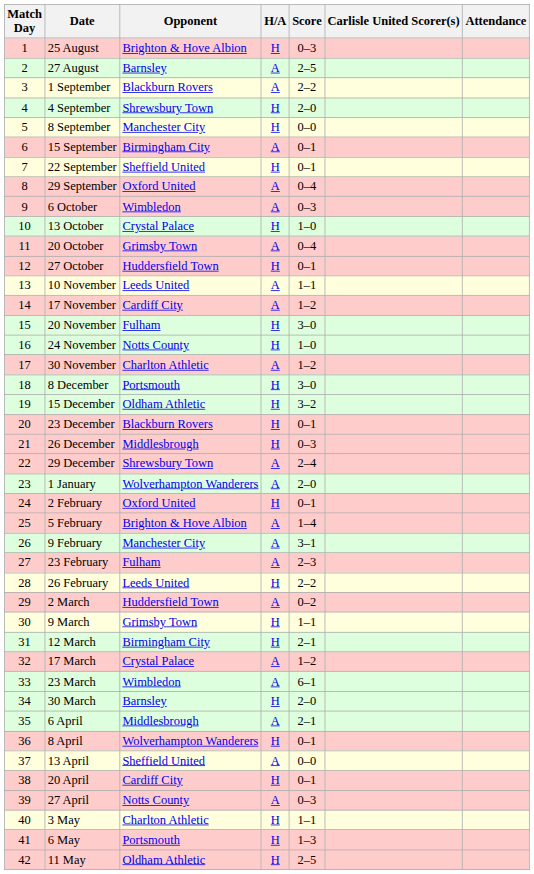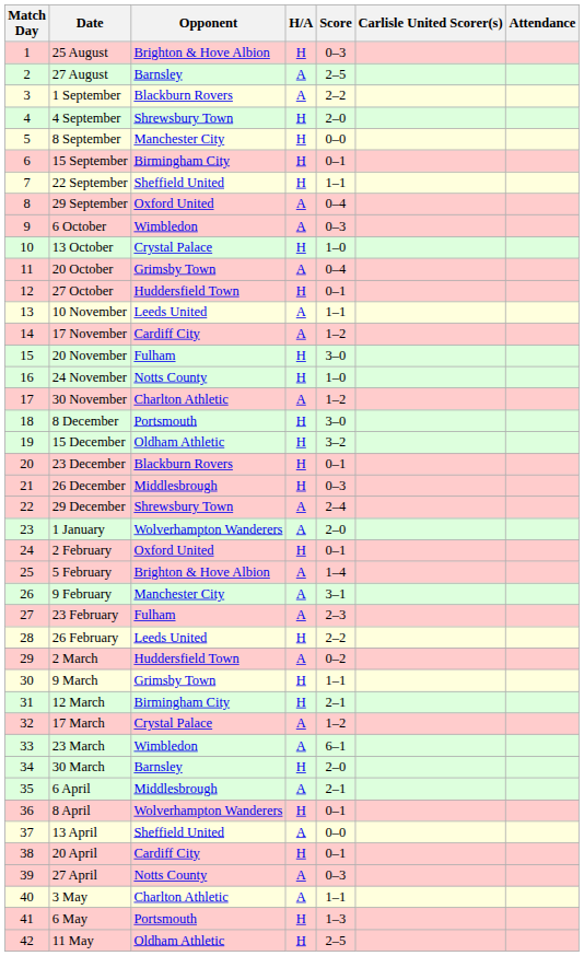15 September | H/A: A -> H
22 September | Score: 0–1 -> 1–1
3 May | H/A: H -> A
